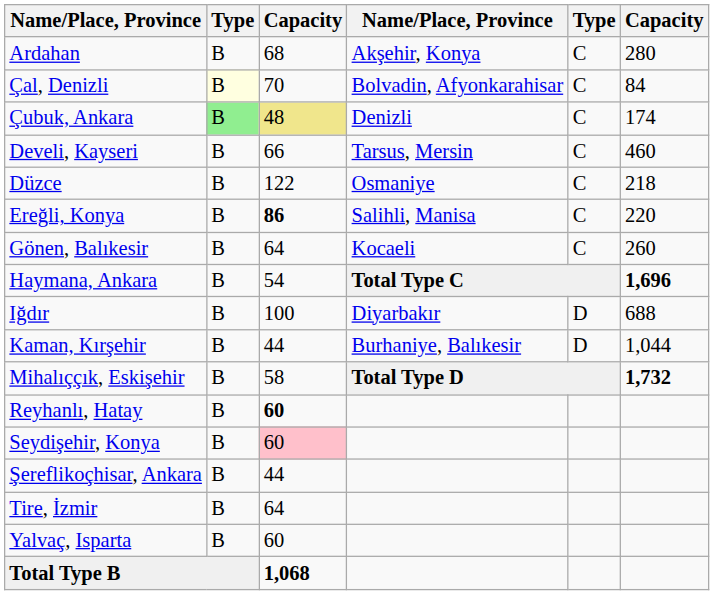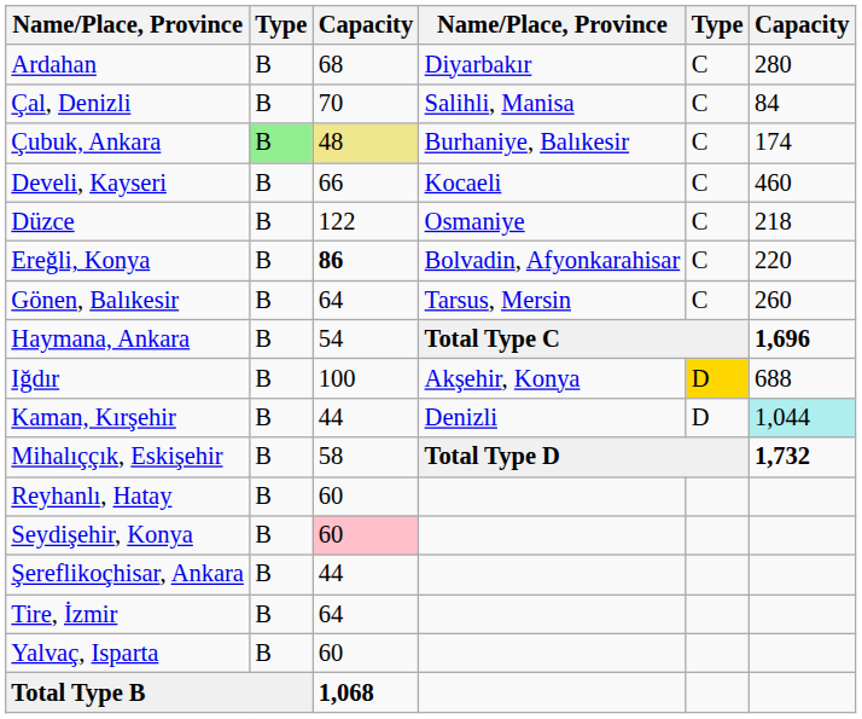Ardahan | column 4: Akşehir, Konya -> Diyarbakır
Çal, Denizli | column 2: lightyellow background -> no background
Çal, Denizli | column 4: Bolvadin, Afyonkarahisar -> Salihli, Manisa
Çubuk, Ankara | column 4: Denizli -> Burhaniye, Balıkesir
Develi, Kayseri | column 4: Tarsus, Mersin -> Kocaeli
Ereğli, Konya | column 4: Salihli, Manisa -> Bolvadin, Afyonkarahisar
Gönen, Balıkesir | column 4: Kocaeli -> Tarsus, Mersin
Iğdır | column 4: Diyarbakır -> Akşehir, Konya
Iğdır | column 5: no background -> gold background
Kaman, Kırşehir | column 4: Burhaniye, Balıkesir -> Denizli
Kaman, Kırşehir | column 6: no background -> paleturquoise background
Reyhanlı, Hatay | column 3: bold -> normal
